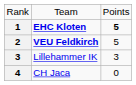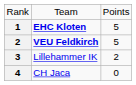EHC Kloten | column 3: bold -> normal
Lillehammer IK | column 3: 3 -> 2
